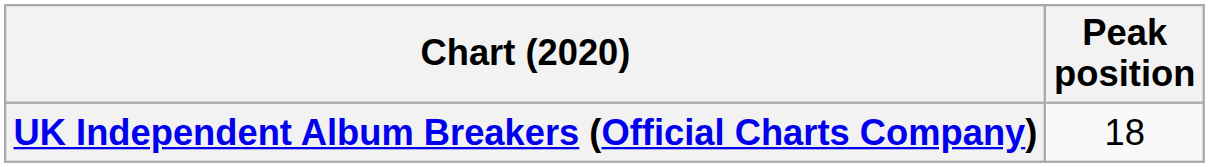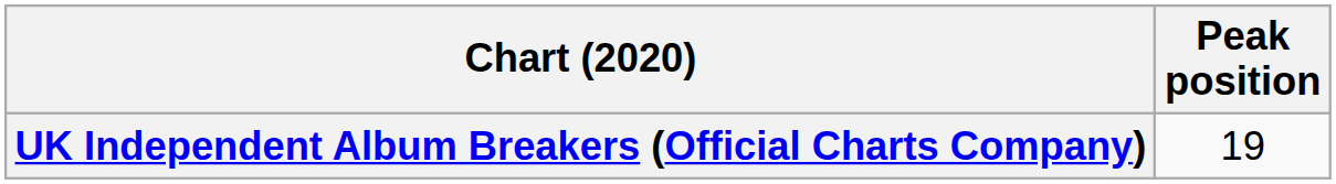UK Independent Album Breakers (Official Charts Company) | Peak position: 18 -> 19
